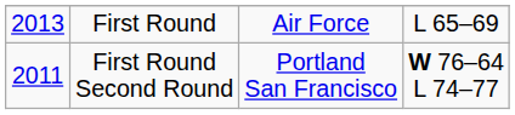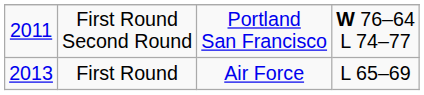rows swapped: First Round Second Round <-> First Round
